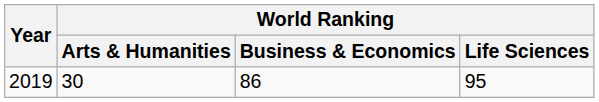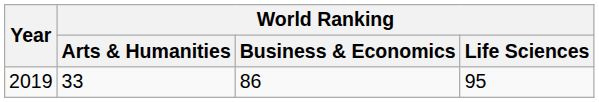2019 | World Ranking / Arts & Humanities: 30 -> 33
